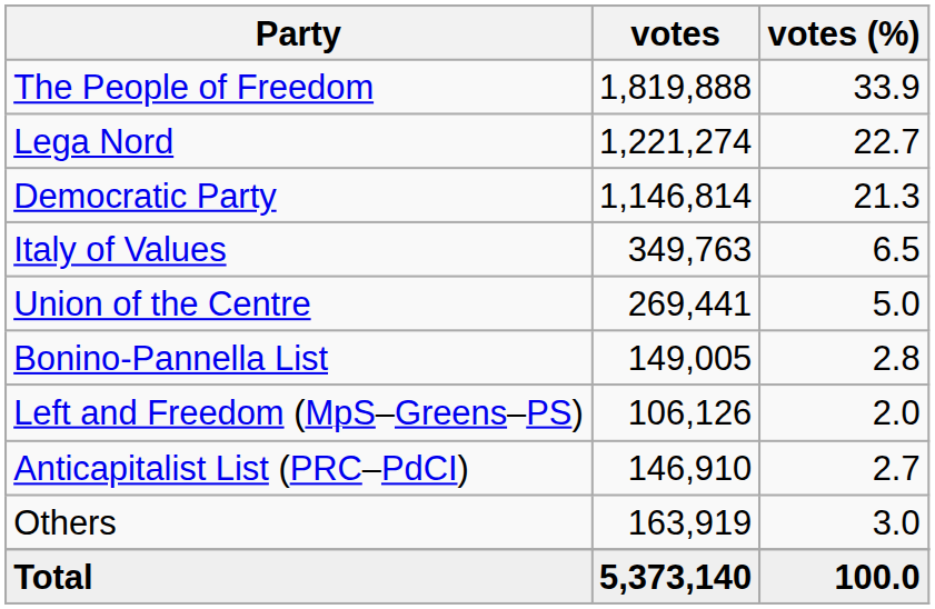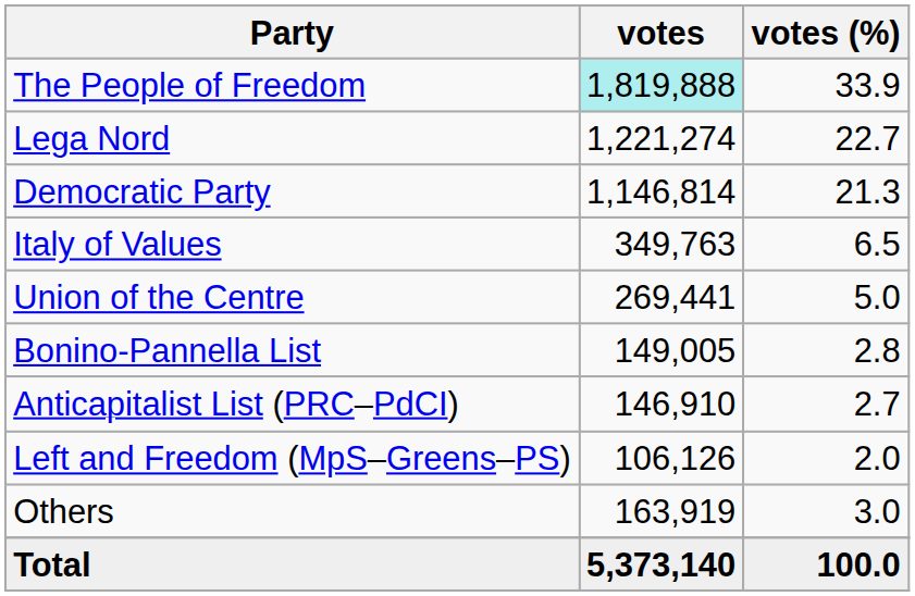The People of Freedom | votes: no background -> paleturquoise background
rows swapped: Anticapitalist List (PRC–PdCI) <-> Left and Freedom (MpS–Greens–PS)
